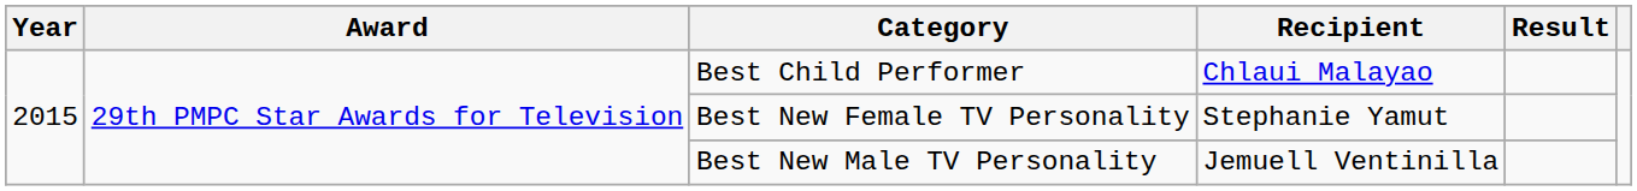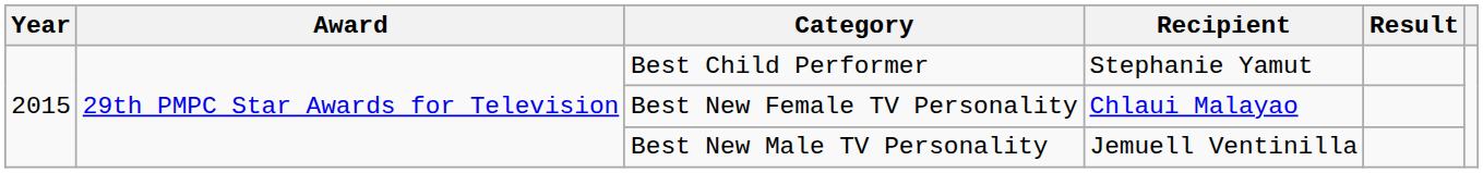Best Child Performer | Recipient: Chlaui Malayao -> Stephanie Yamut
Best New Female TV Personality | Recipient: Stephanie Yamut -> Chlaui Malayao
